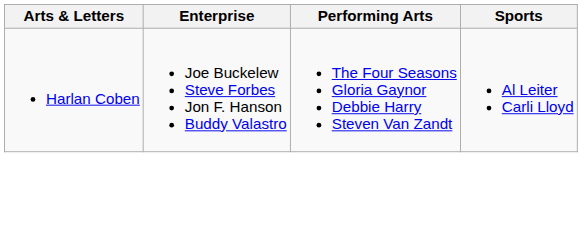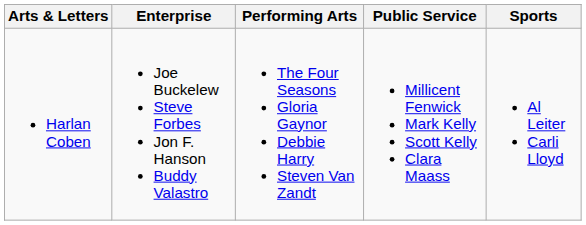+ column: Public Service | Millicent Fenwick Mark Kelly Scott Kelly Clara Maass
